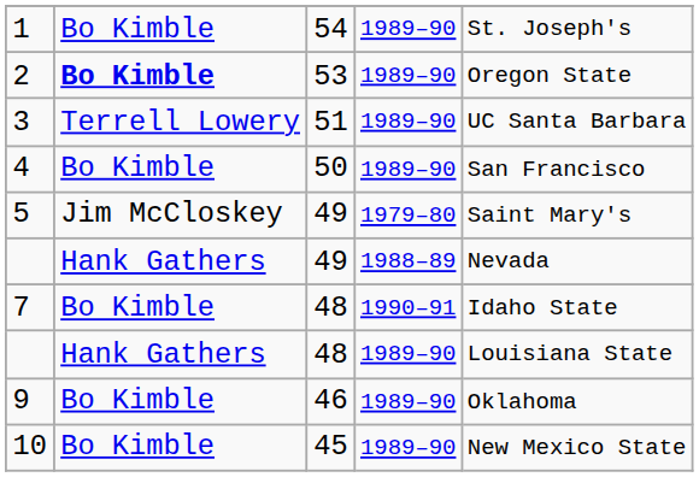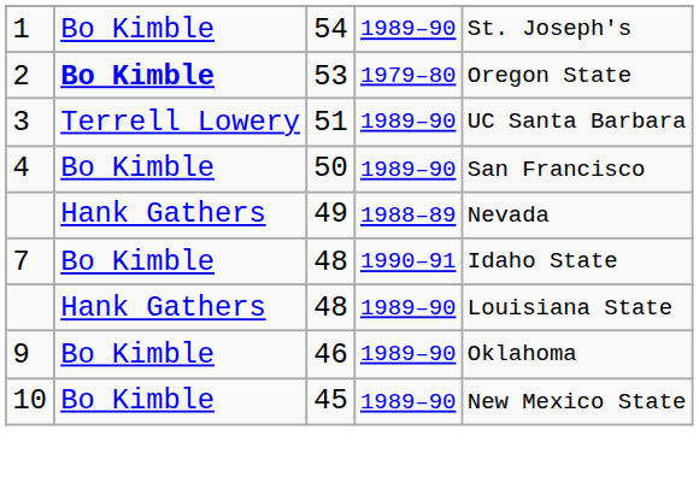2 | column 4: 1989–90 -> 1979–80
- row: 5 | Jim McCloskey | 49 | 1979–80 | Saint Mary's
